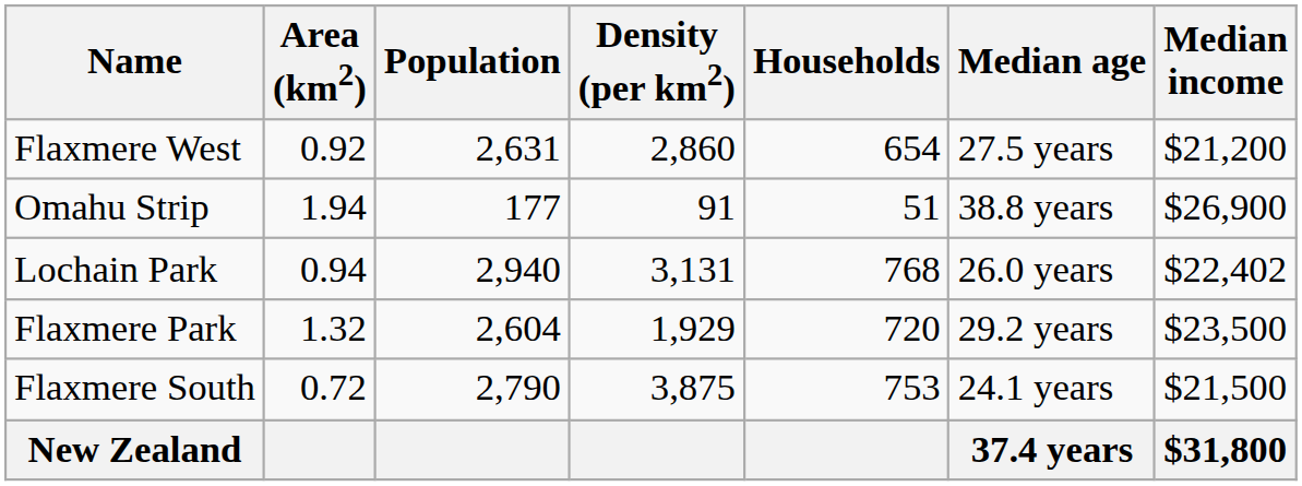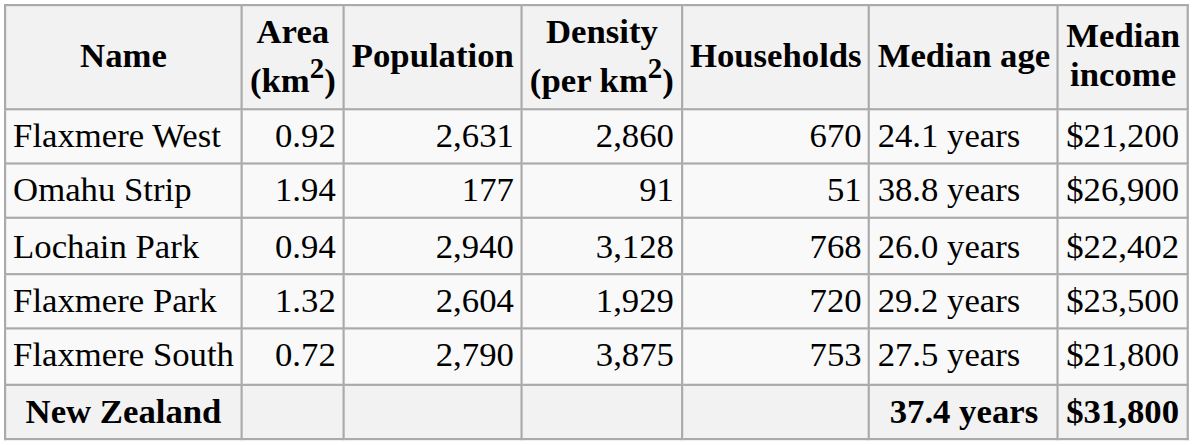Flaxmere West | Households: 654 -> 670
Flaxmere West | Median age: 27.5 years -> 24.1 years
Lochain Park | Density (per km2): 3,131 -> 3,128
Flaxmere South | Median age: 24.1 years -> 27.5 years
Flaxmere South | Median income: $21,500 -> $21,800
